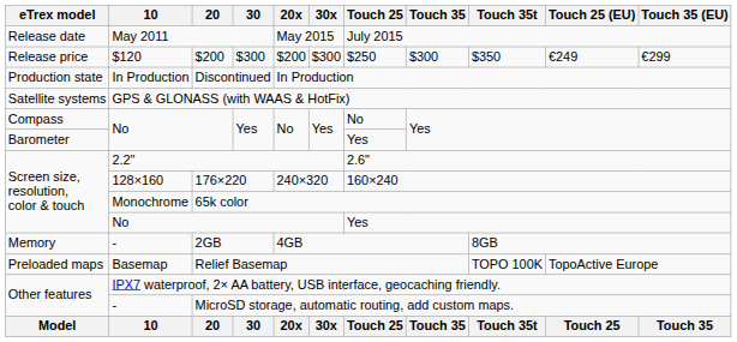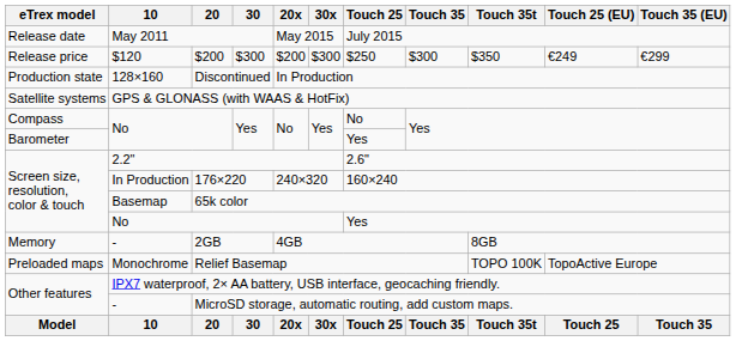Discontinued | 10: In Production -> 128×160
176×220 | 10: 128×160 -> In Production
65k color | 10: Monochrome -> Basemap
Relief Basemap | 10: Basemap -> Monochrome
